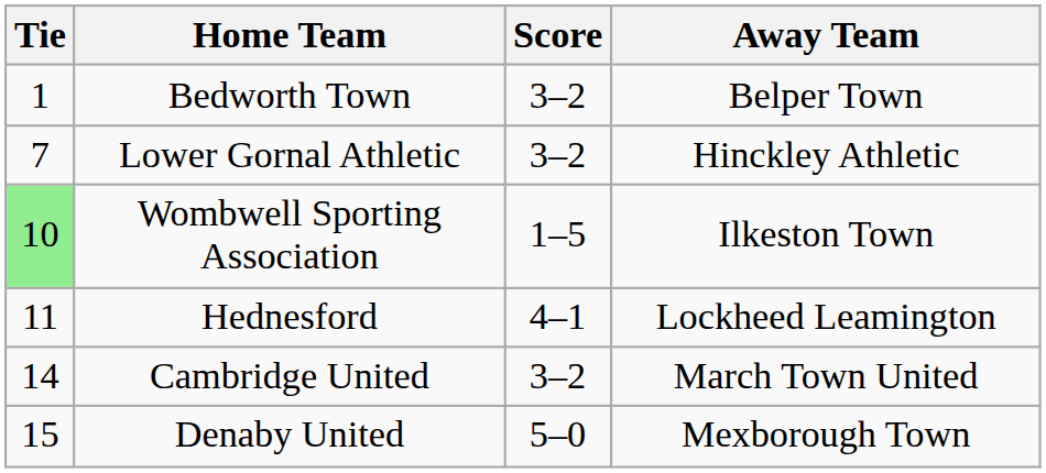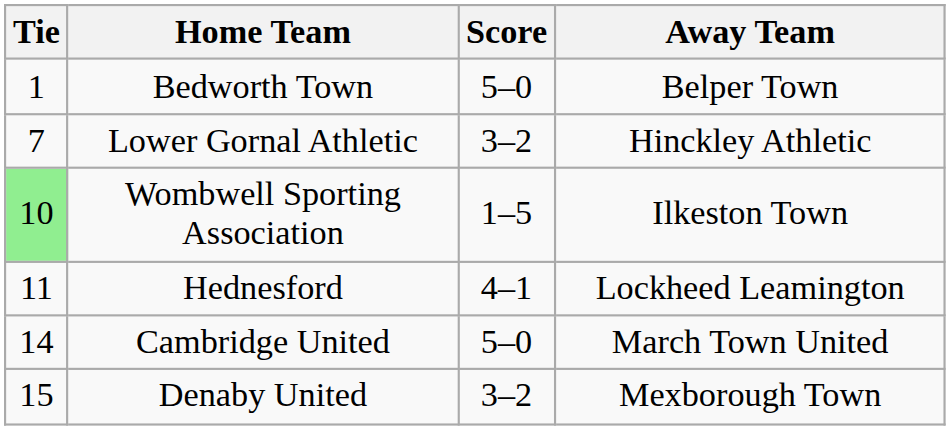Bedworth Town | Score: 3–2 -> 5–0
Cambridge United | Score: 3–2 -> 5–0
Denaby United | Score: 5–0 -> 3–2
